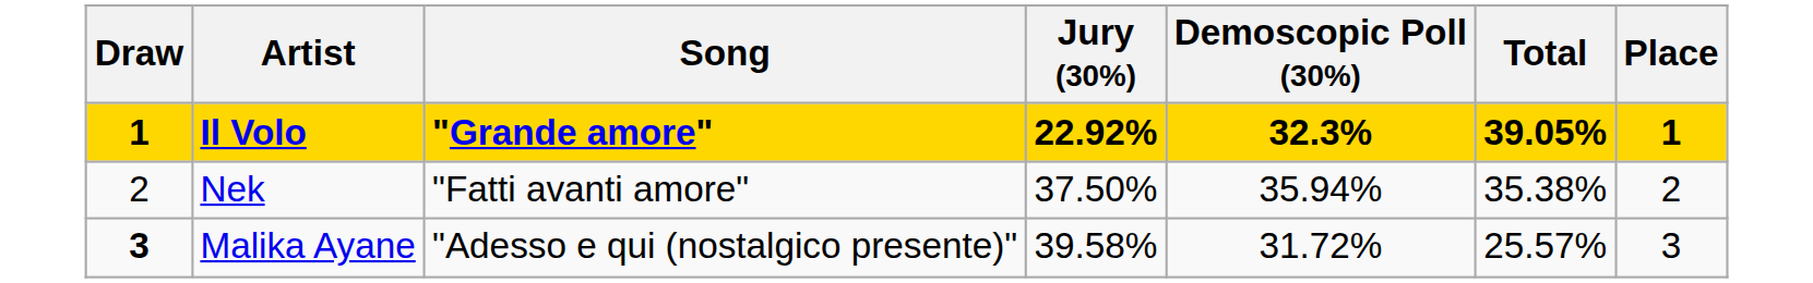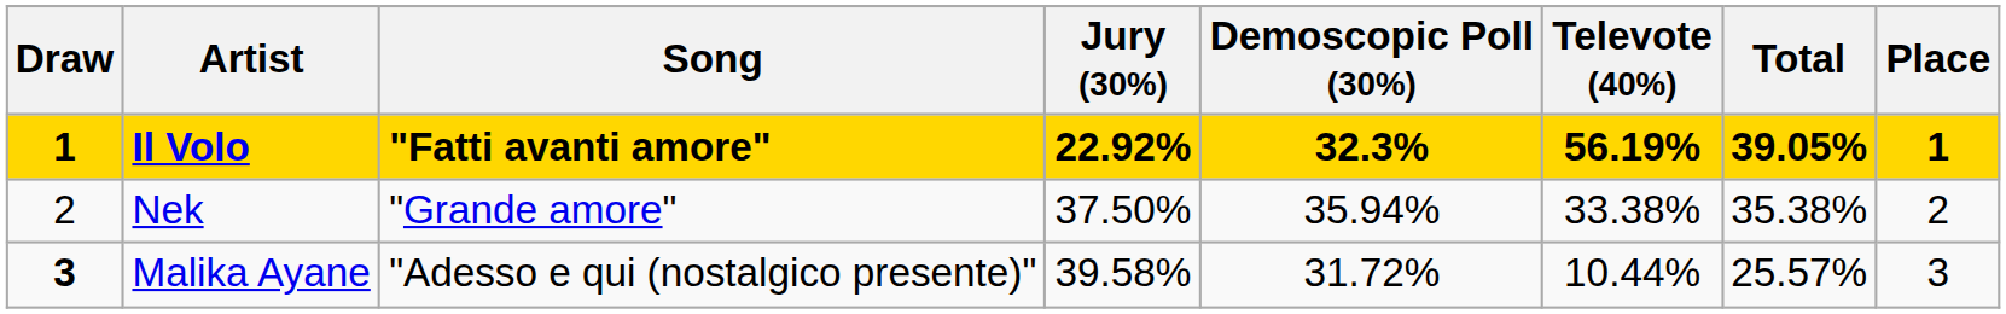+ column: Televote (40%) | 56.19% | 33.38% | 10.44%
Il Volo | Song: "Grande amore" -> "Fatti avanti amore"
Nek | Song: "Fatti avanti amore" -> "Grande amore"
